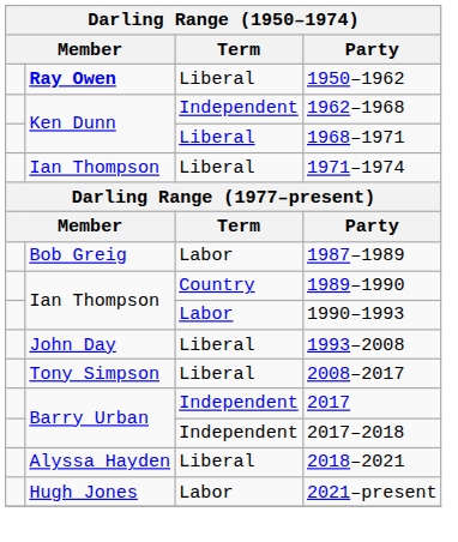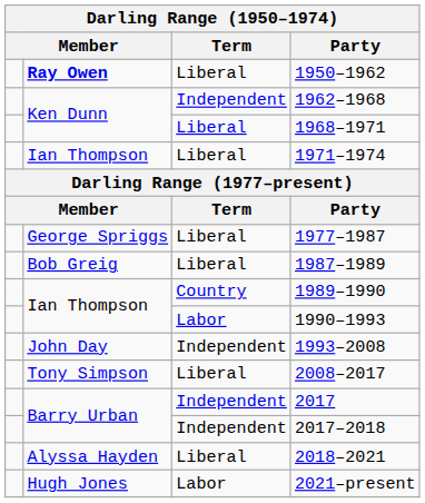+ row: George Spriggs | Liberal | 1977–1987
1987–1989 | Term: Labor -> Liberal
1993–2008 | Term: Liberal -> Independent
